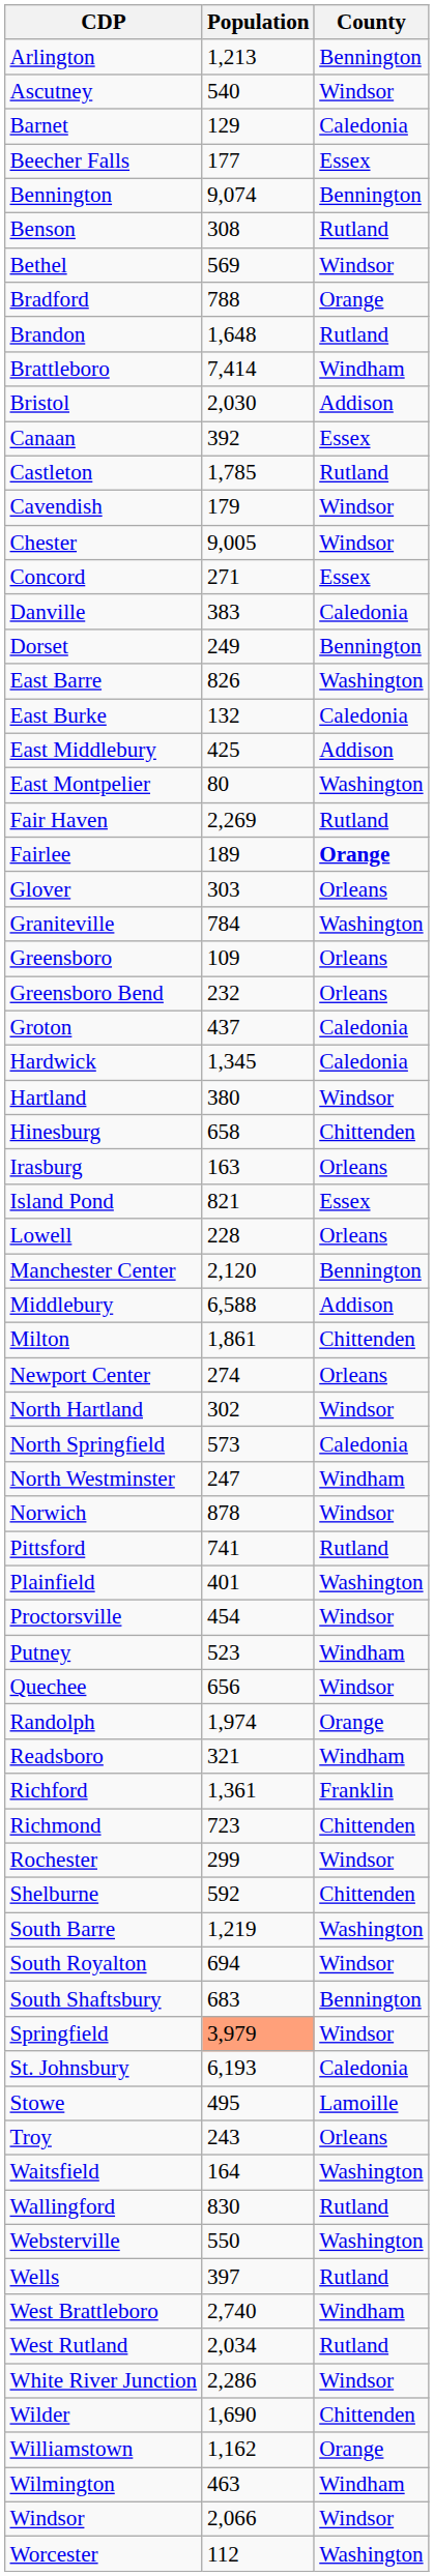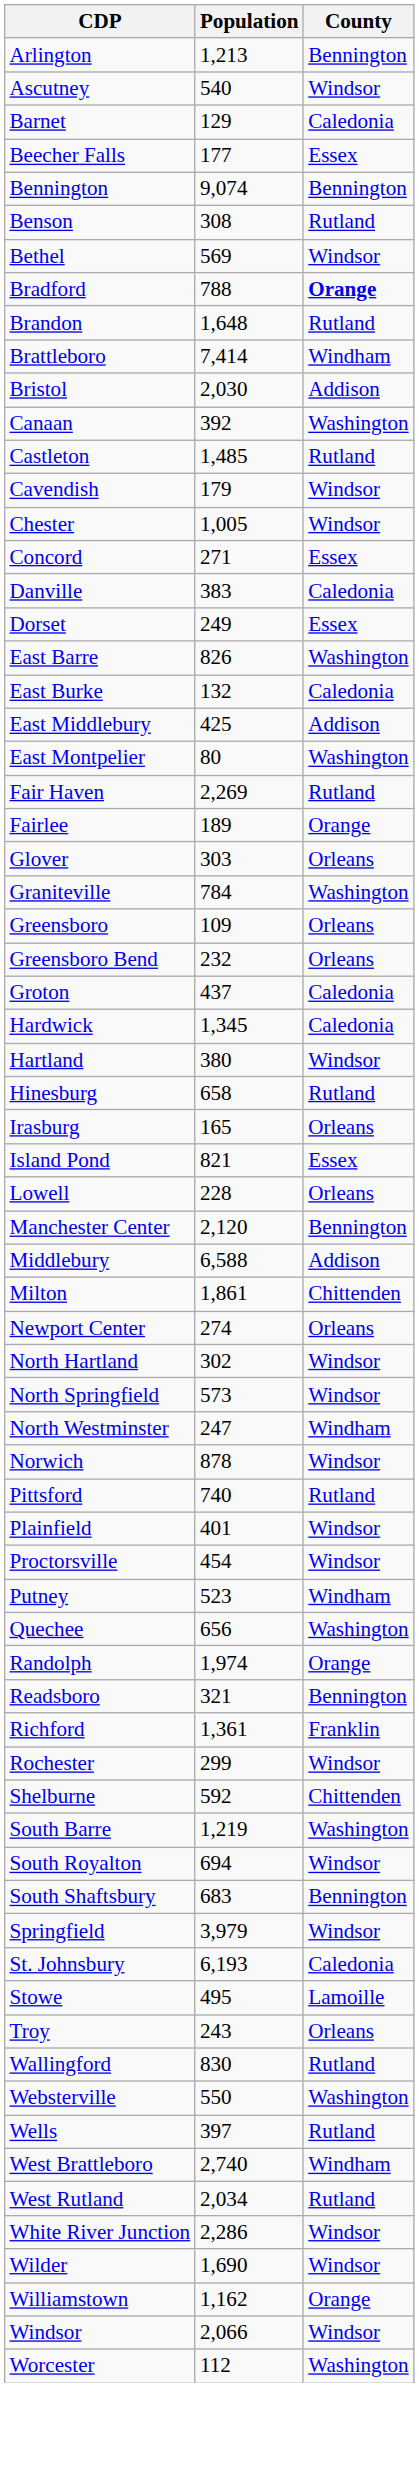Bradford | County: normal -> bold
Canaan | County: Essex -> Washington
Castleton | Population: 1,785 -> 1,485
Chester | Population: 9,005 -> 1,005
Dorset | County: Bennington -> Essex
Fairlee | County: bold -> normal
Hinesburg | County: Chittenden -> Rutland
Irasburg | Population: 163 -> 165
North Springfield | County: Caledonia -> Windsor
Pittsford | Population: 741 -> 740
Plainfield | County: Washington -> Windsor
Quechee | County: Windsor -> Washington
Readsboro | County: Windham -> Bennington
- row: Richmond | 723 | Chittenden
Springfield | Population: lightsalmon background -> no background
- row: Waitsfield | 164 | Washington
Wilder | County: Chittenden -> Windsor
- row: Wilmington | 463 | Windham
